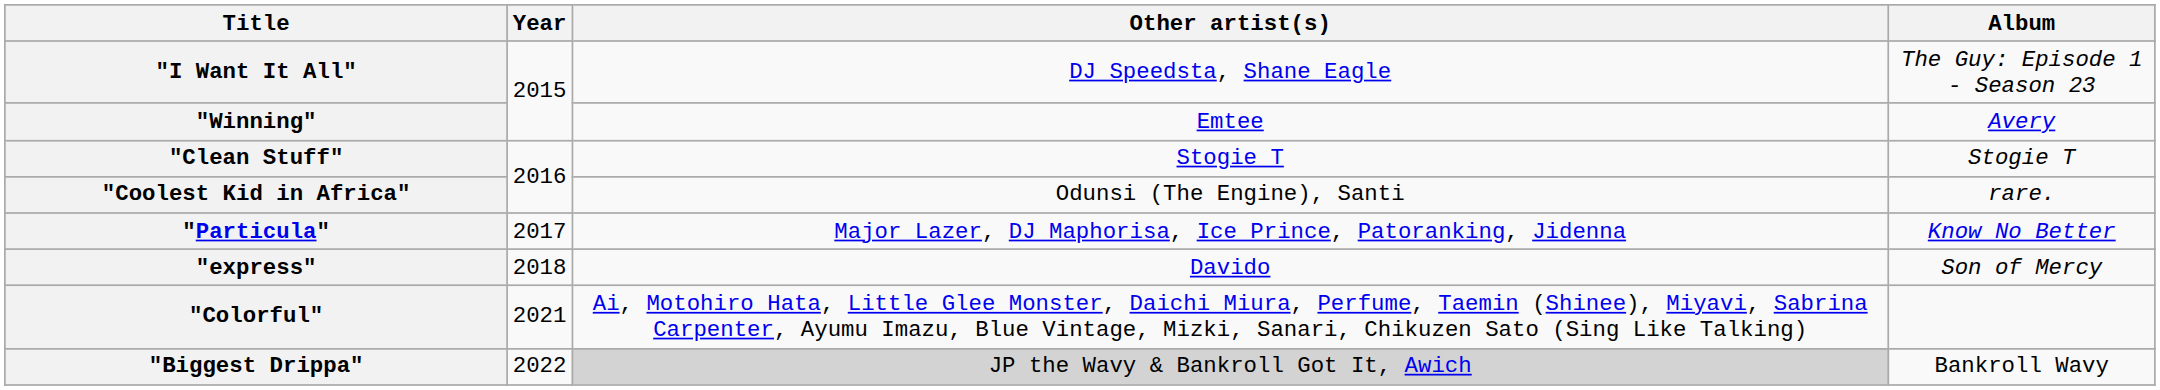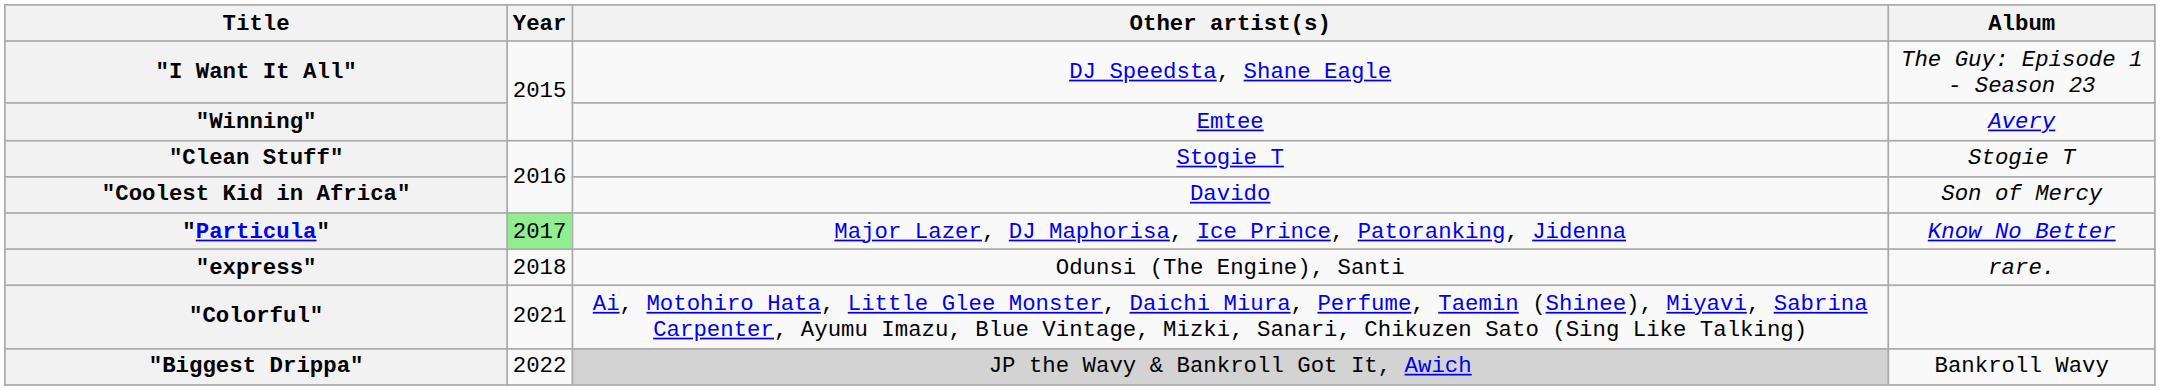"Coolest Kid in Africa" | Other artist(s): Odunsi (The Engine), Santi -> Davido
"Coolest Kid in Africa" | Album: rare. -> Son of Mercy
"Particula" | Year: no background -> lightgreen background
"express" | Other artist(s): Davido -> Odunsi (The Engine), Santi
"express" | Album: Son of Mercy -> rare.
